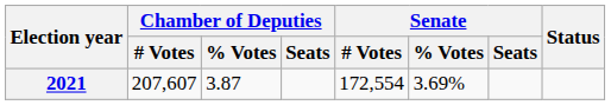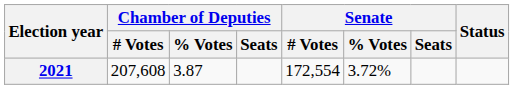2021 | Chamber of Deputies / # Votes: 207,607 -> 207,608
2021 | Senate / % Votes: 3.69% -> 3.72%
